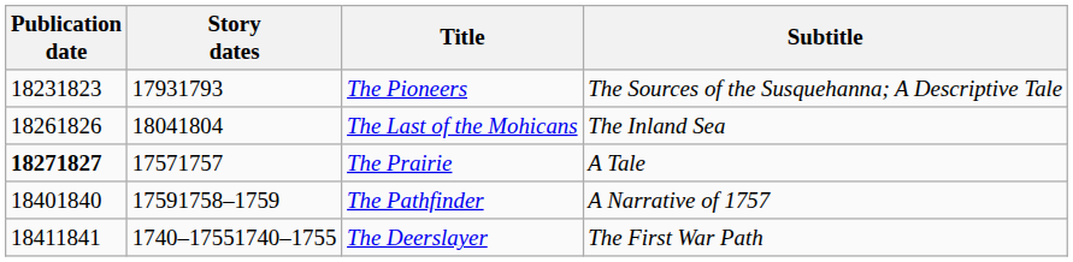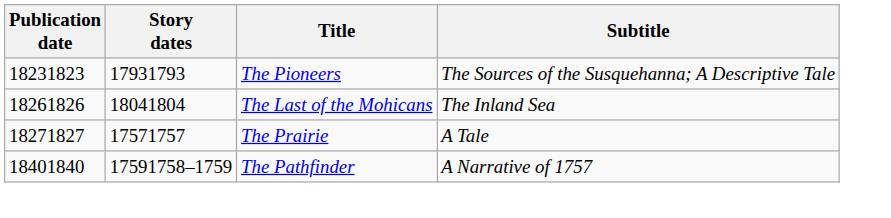The Prairie | Publication date: bold -> normal
- row: 18411841 | 1740–17551740–1755 | The Deerslayer | The First War Path
